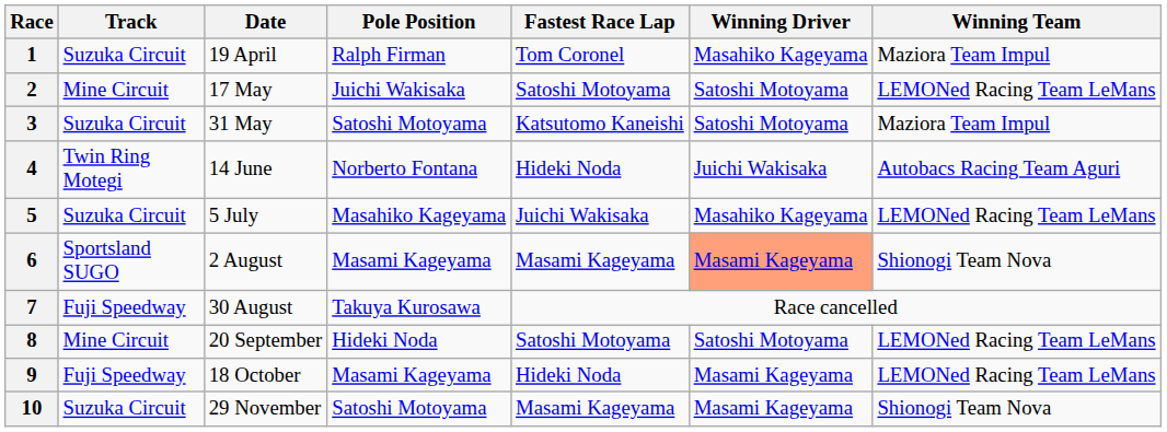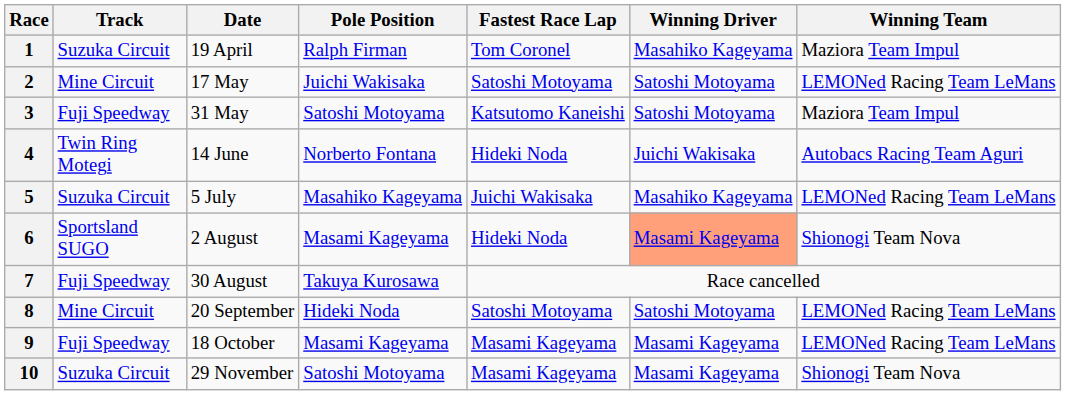3 | Track: Suzuka Circuit -> Fuji Speedway
6 | Fastest Race Lap: Masami Kageyama -> Hideki Noda
9 | Fastest Race Lap: Hideki Noda -> Masami Kageyama
